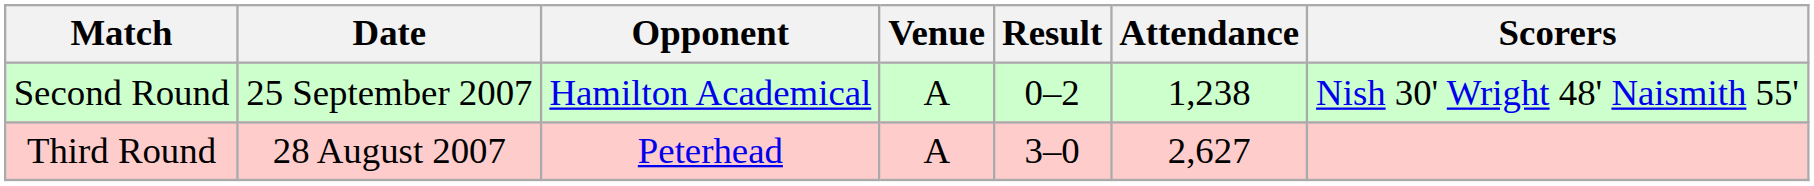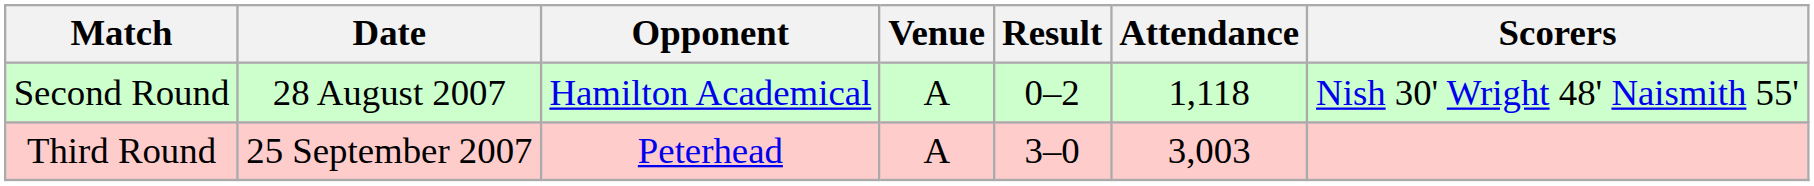Second Round | Date: 25 September 2007 -> 28 August 2007
Second Round | Attendance: 1,238 -> 1,118
Third Round | Date: 28 August 2007 -> 25 September 2007
Third Round | Attendance: 2,627 -> 3,003
